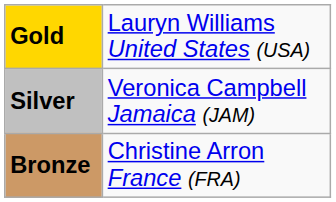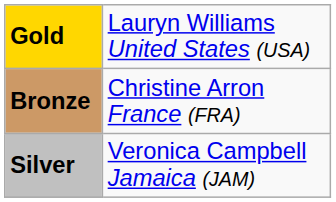rows swapped: Silver <-> Bronze
